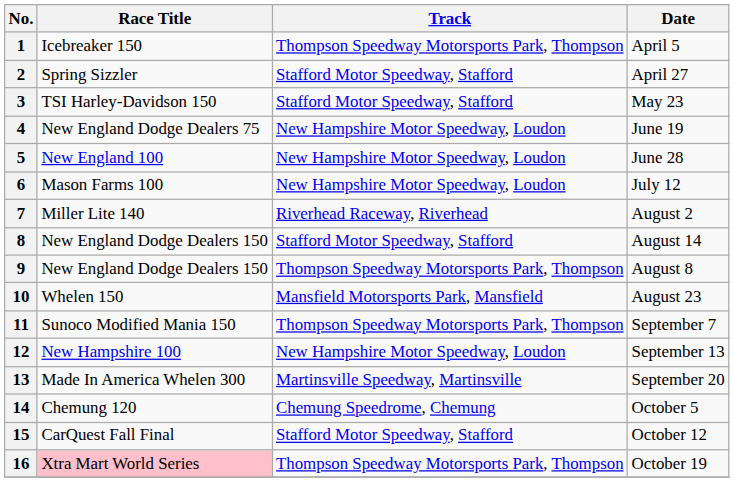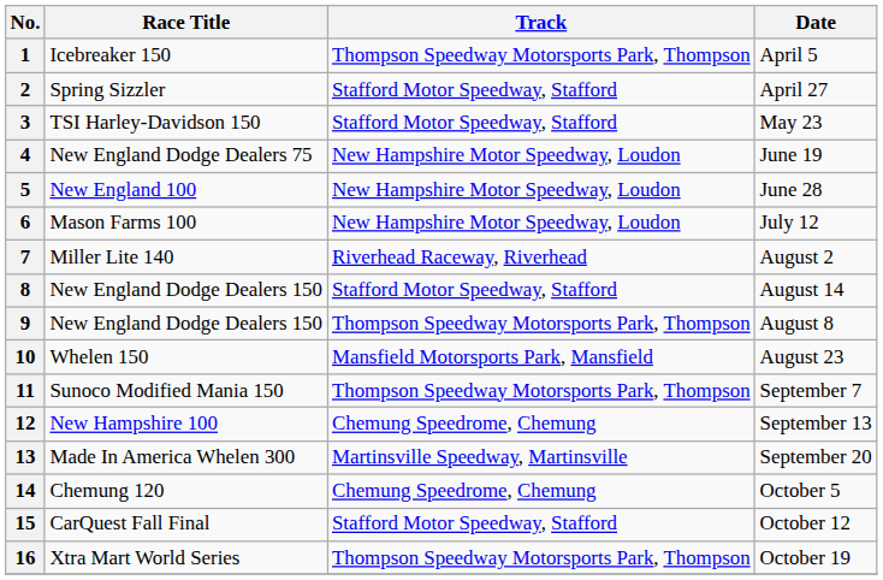12 | Track: New Hampshire Motor Speedway, Loudon -> Chemung Speedrome, Chemung
16 | Race Title: pink background -> no background
